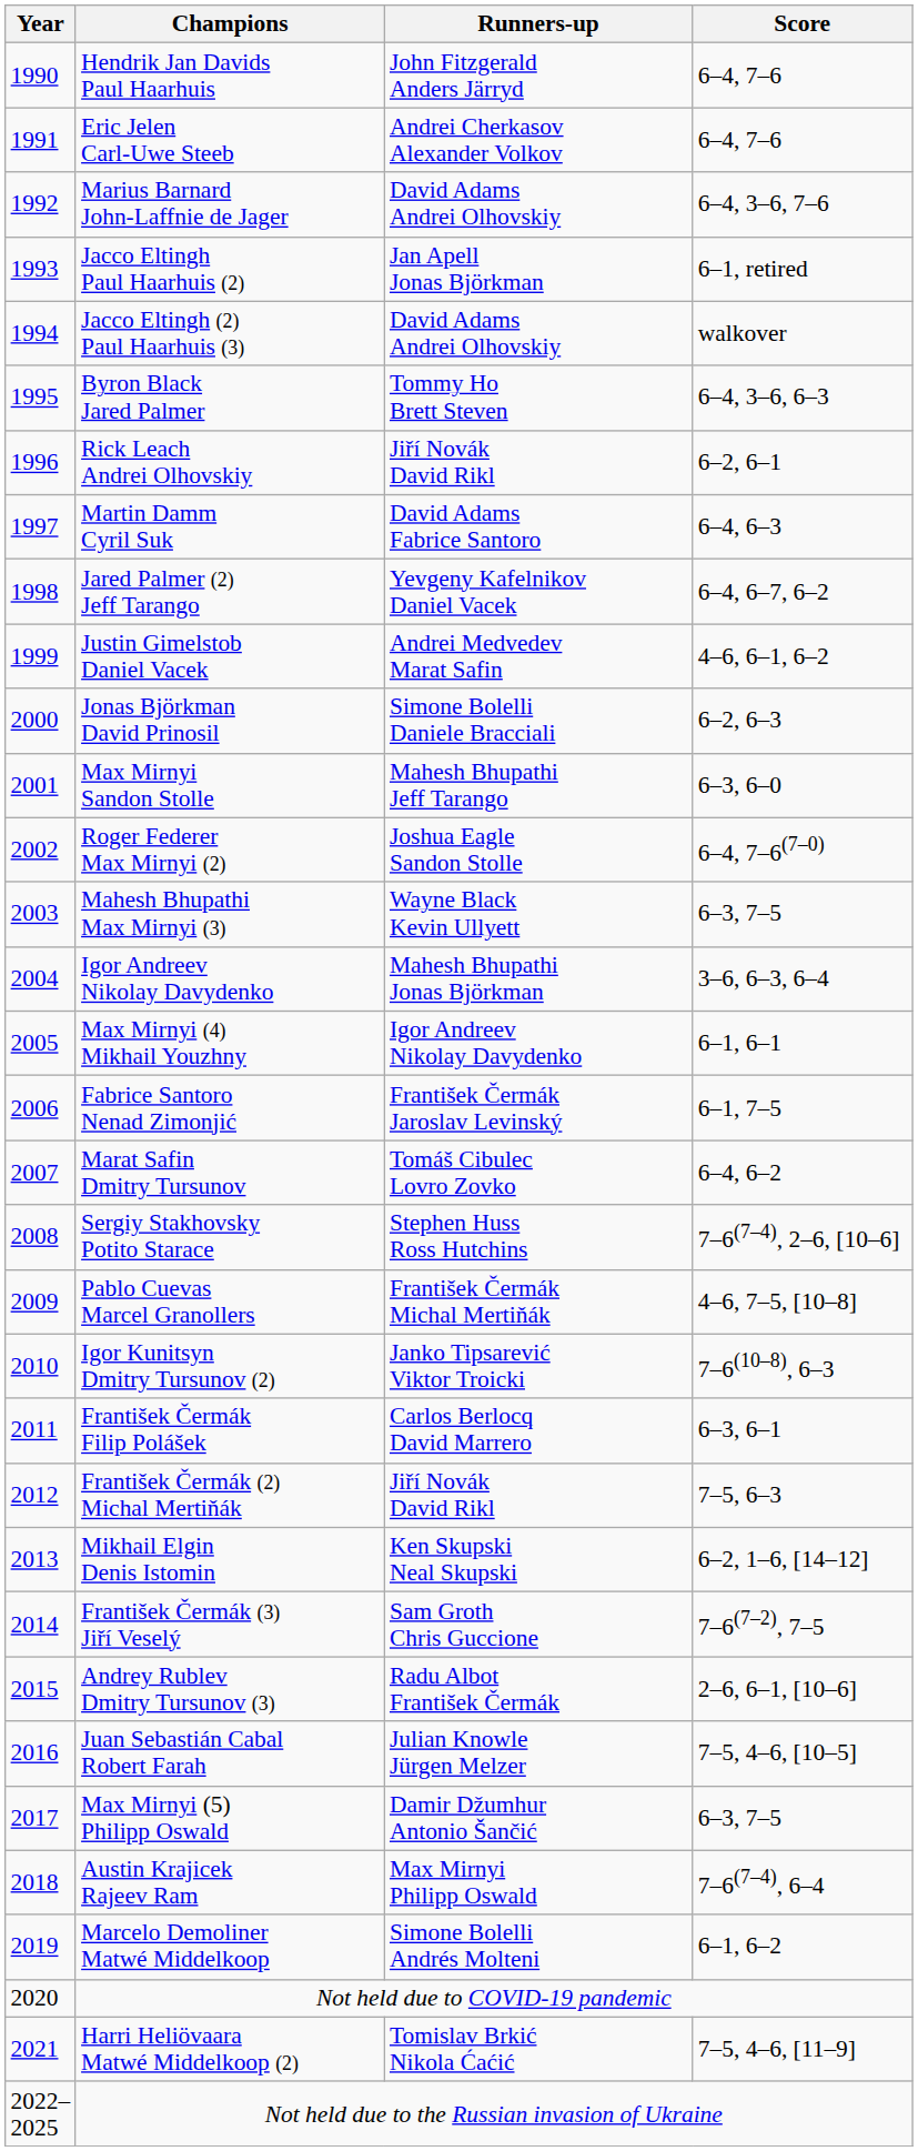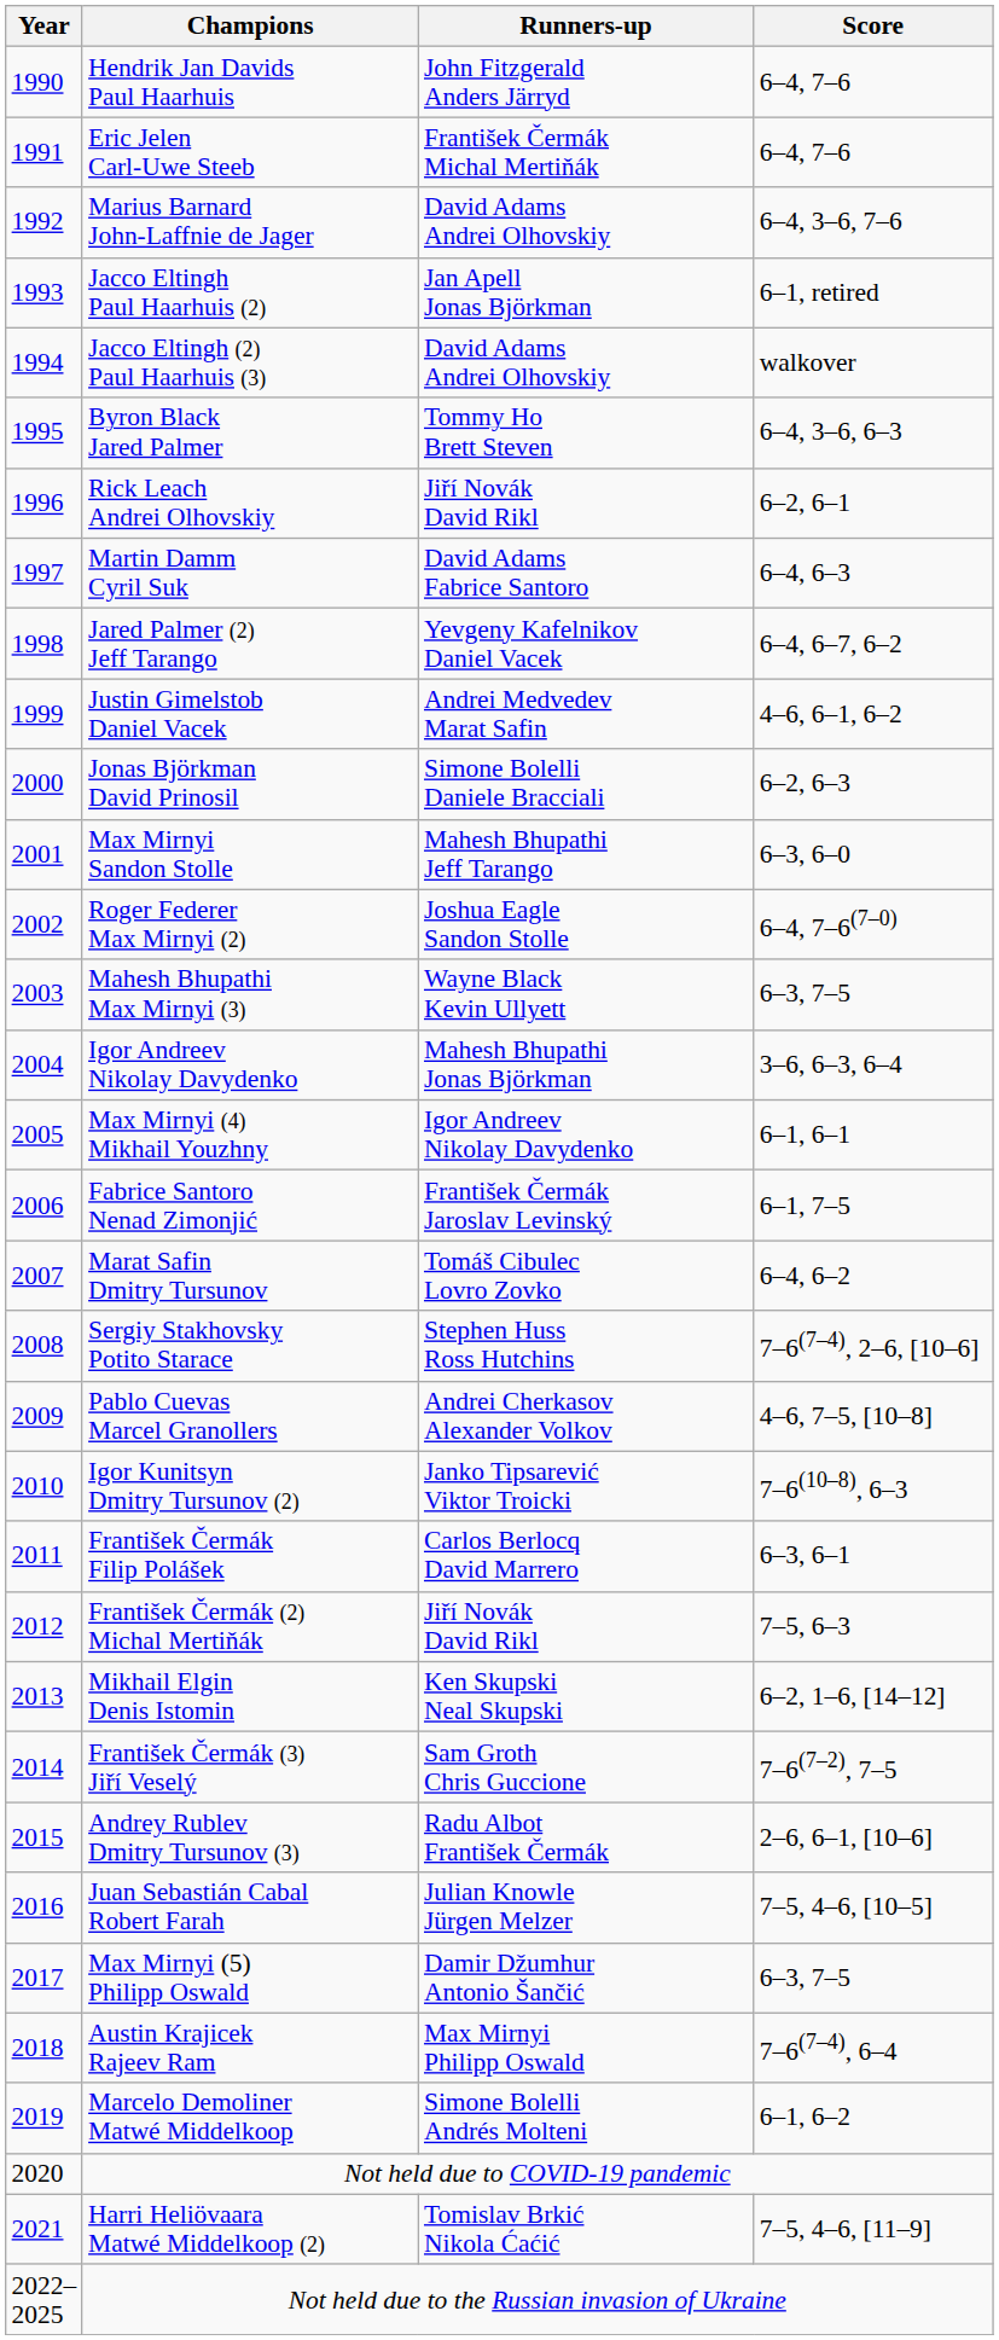Eric Jelen Carl-Uwe Steeb | Runners-up: Andrei Cherkasov Alexander Volkov -> František Čermák Michal Mertiňák
Pablo Cuevas Marcel Granollers | Runners-up: František Čermák Michal Mertiňák -> Andrei Cherkasov Alexander Volkov
